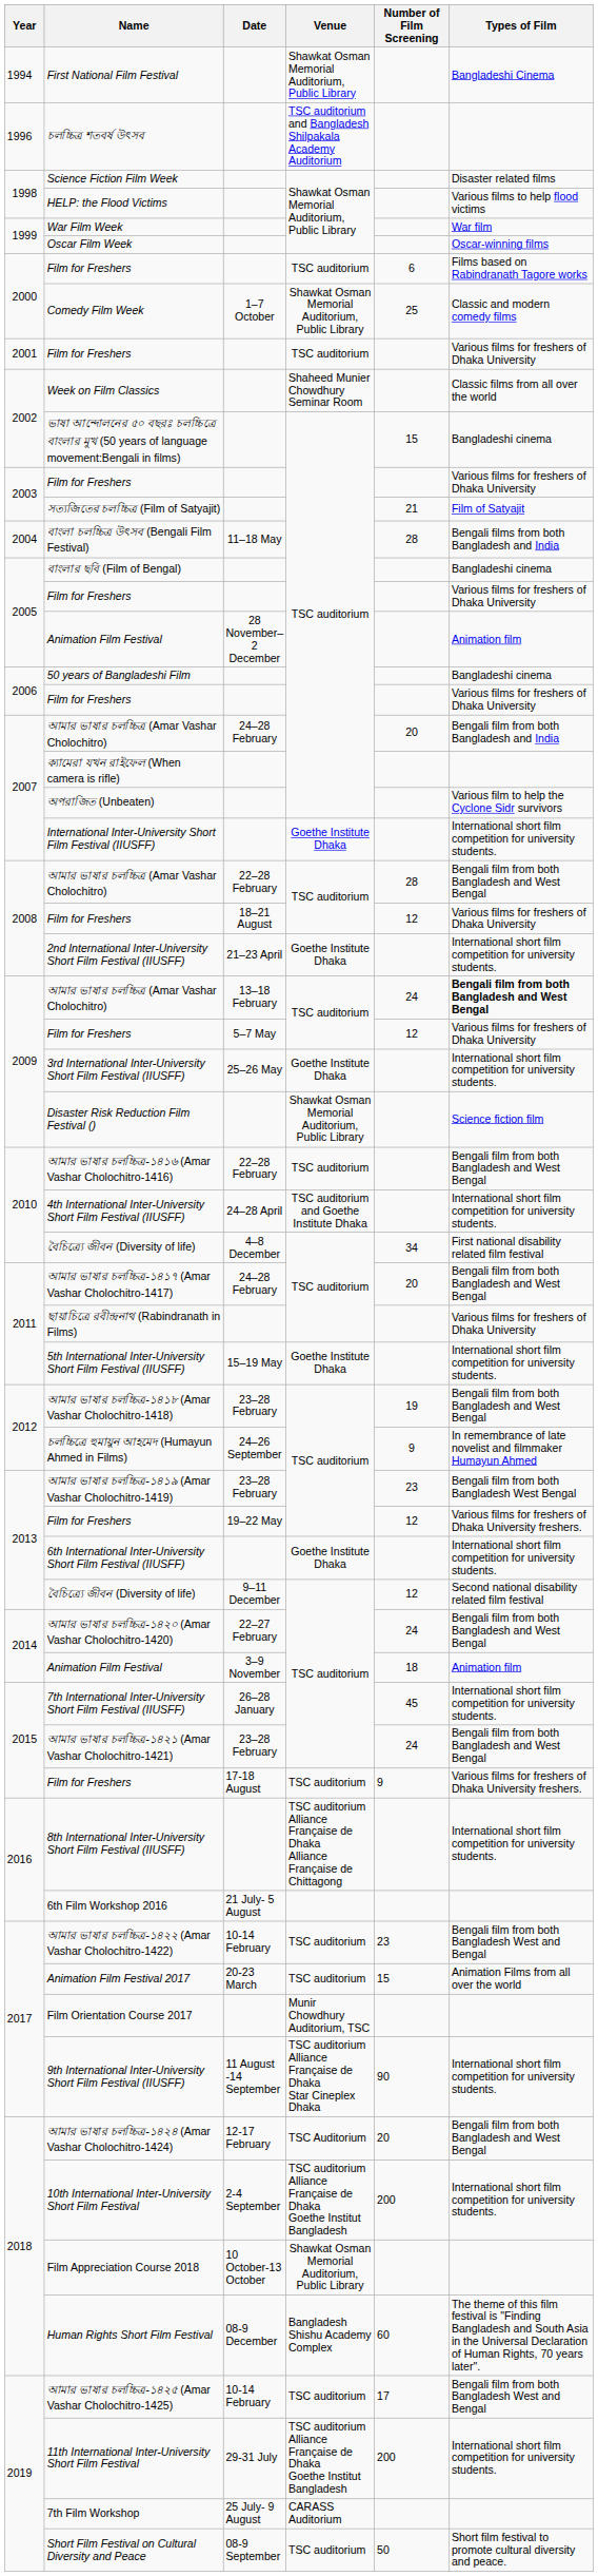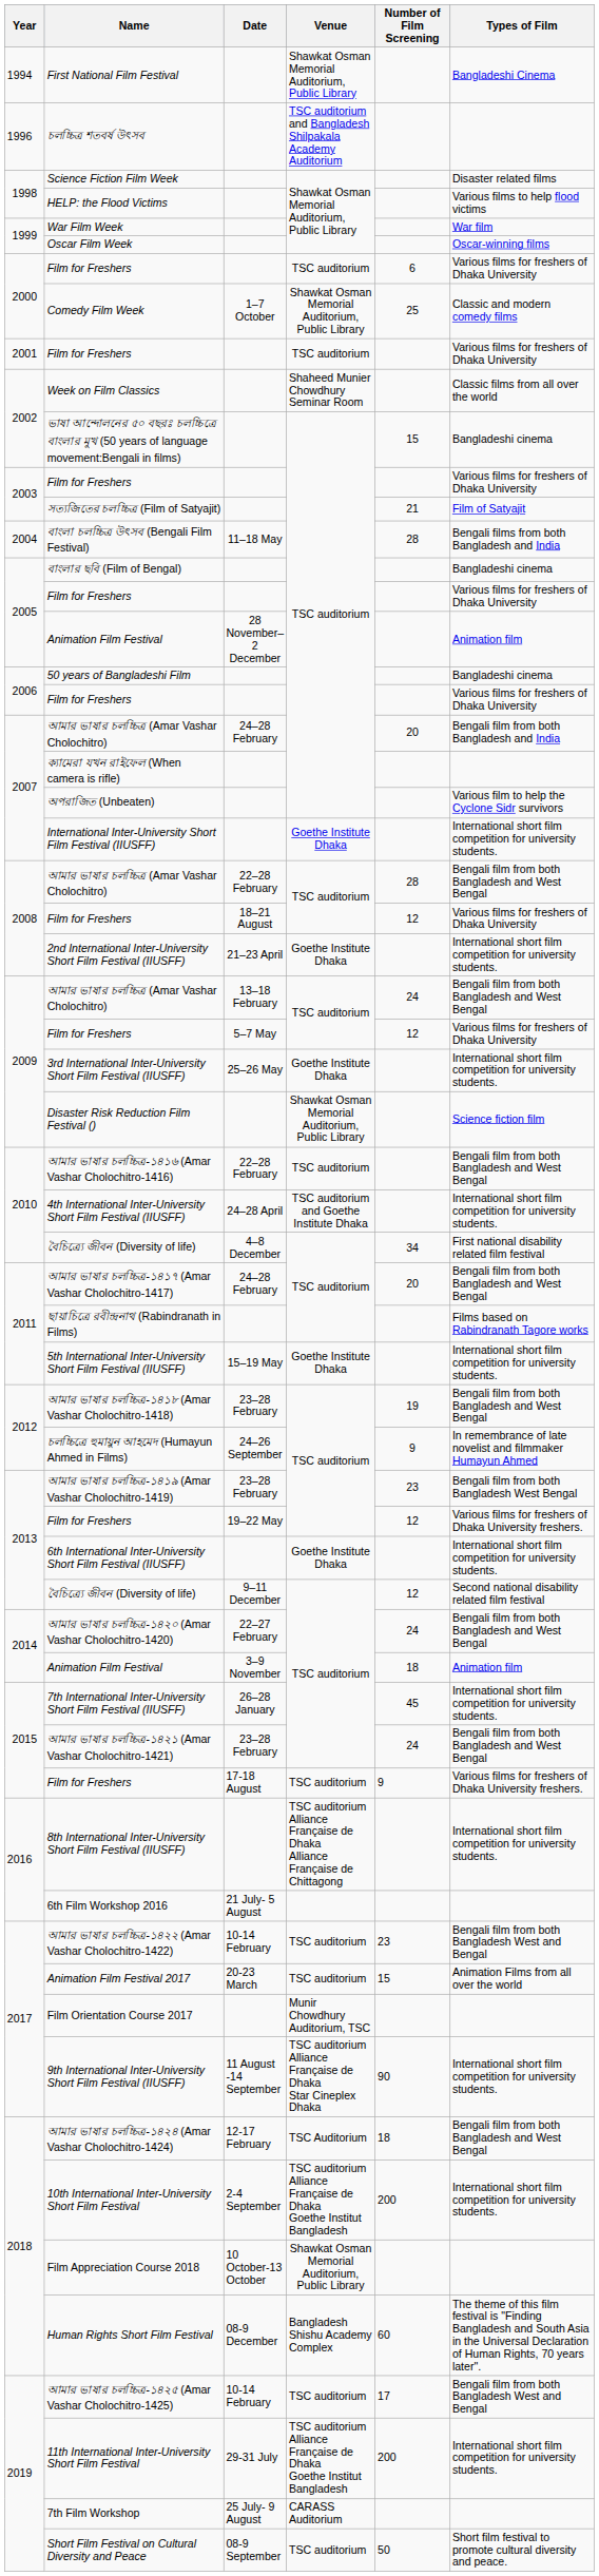2000 / Film for Freshers | Types of Film: Films based on Rabindranath Tagore works -> Various films for freshers of Dhaka University
2009 / আমার ভাষার চলচ্চিত্র (Amar Vashar Cholochitro) | Types of Film: bold -> normal
ছায়াচিত্রে রবীন্দ্রনাথ (Rabindranath in Films) | Types of Film: Various films for freshers of Dhaka University -> Films based on Rabindranath Tagore works
আমার ভাষার চলচ্চিত্র-১৪২৪ (Amar Vashar Cholochitro-1424) | Number of Film Screening: 20 -> 18
